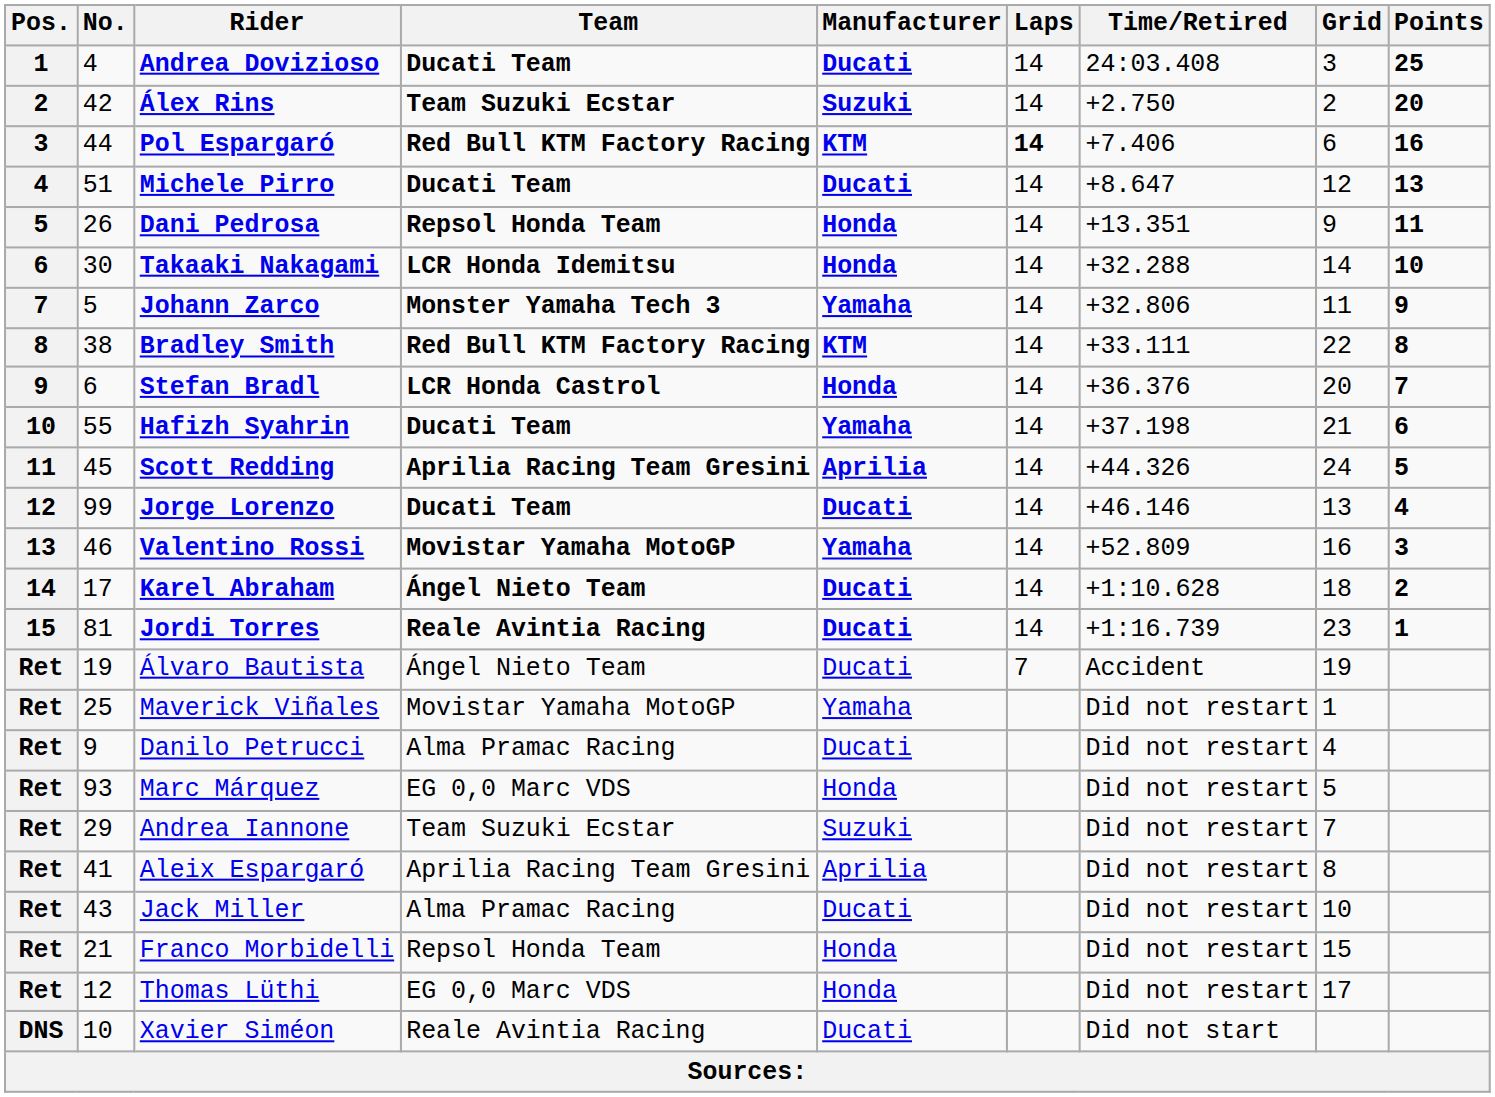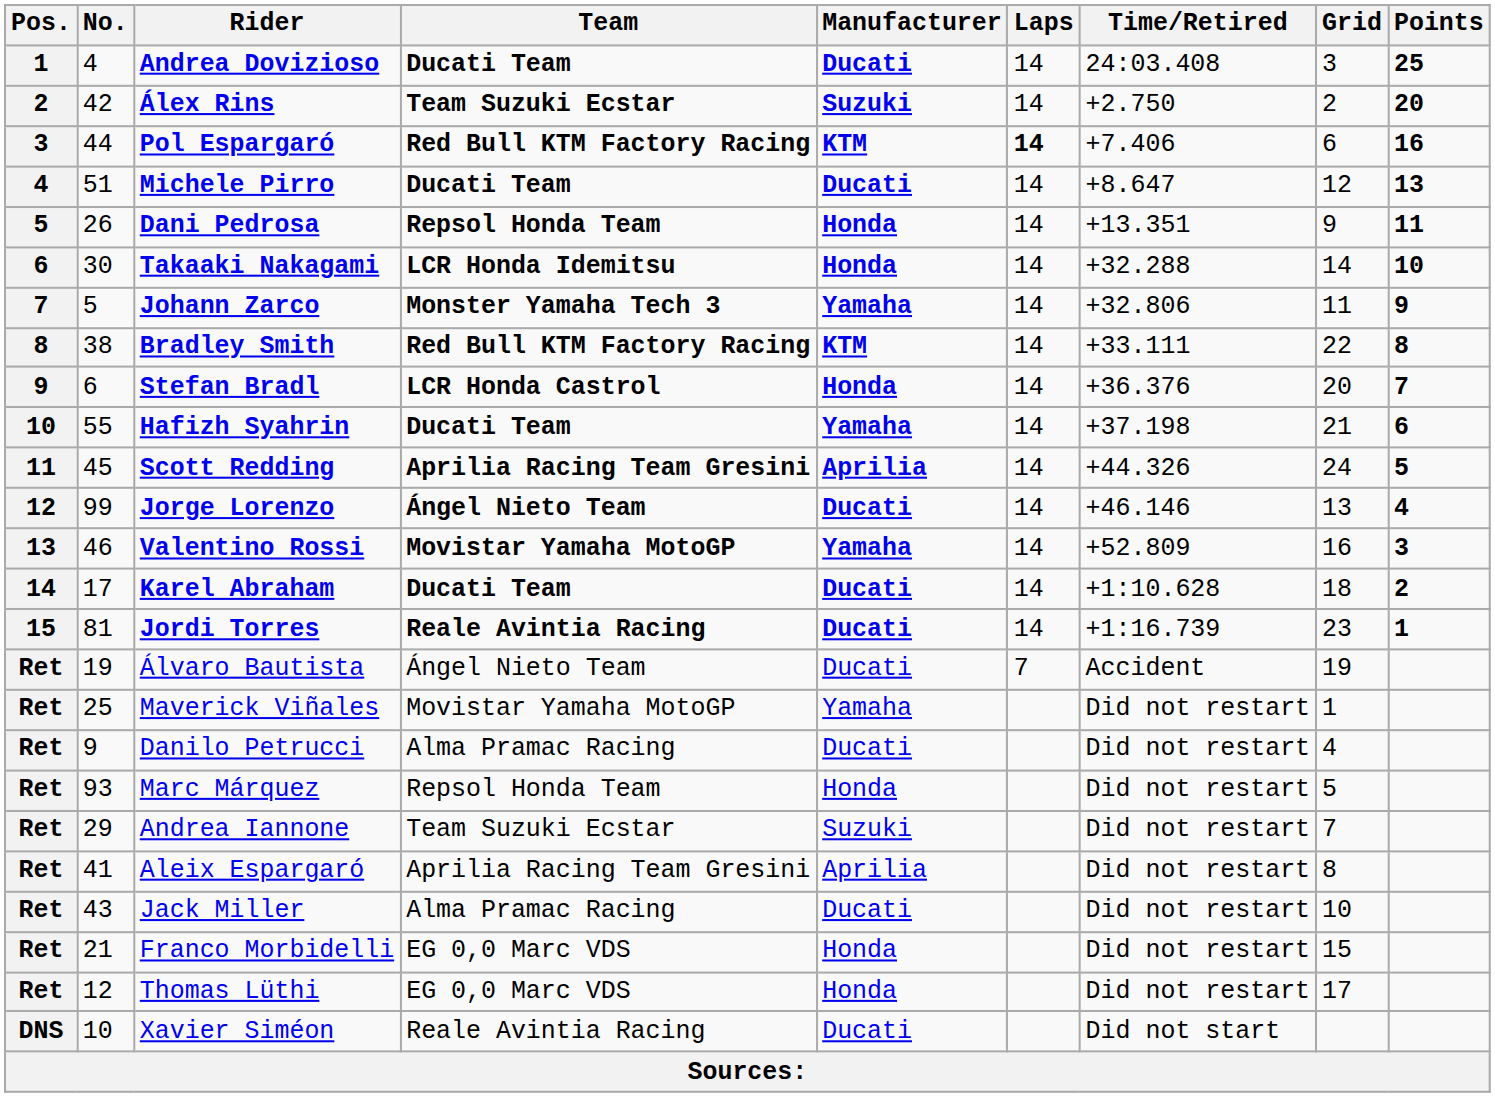Jorge Lorenzo | Team: Ducati Team -> Ángel Nieto Team
Karel Abraham | Team: Ángel Nieto Team -> Ducati Team
Marc Márquez | Team: EG 0,0 Marc VDS -> Repsol Honda Team
Franco Morbidelli | Team: Repsol Honda Team -> EG 0,0 Marc VDS
